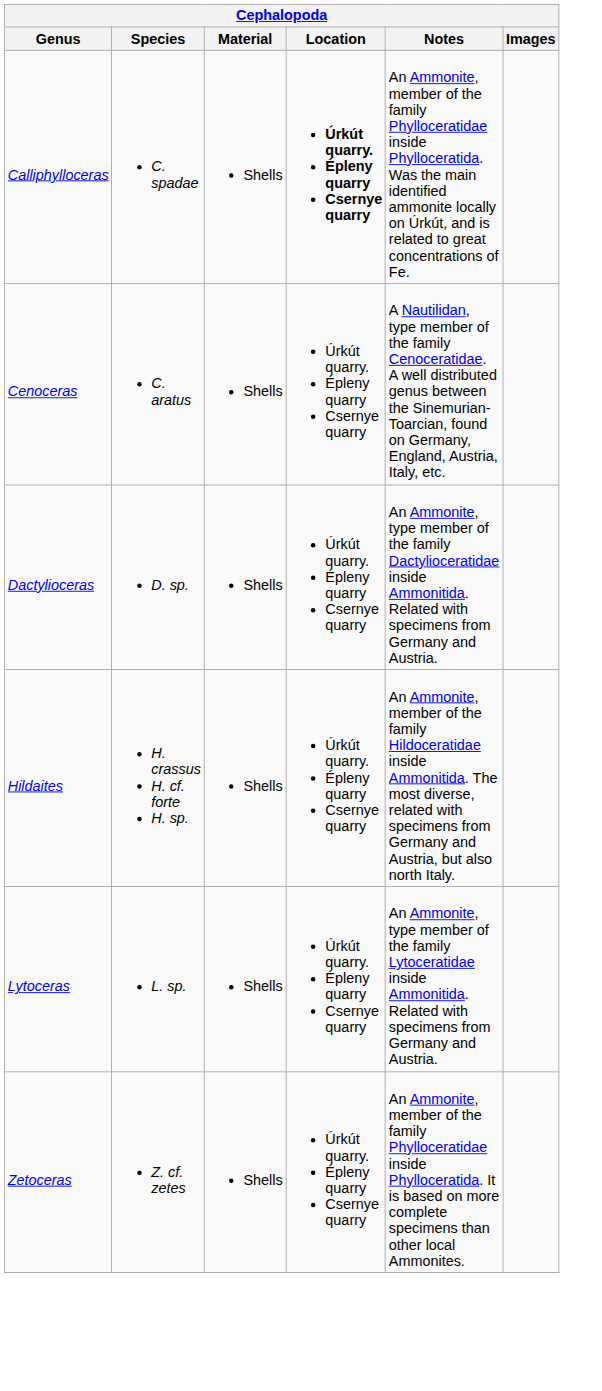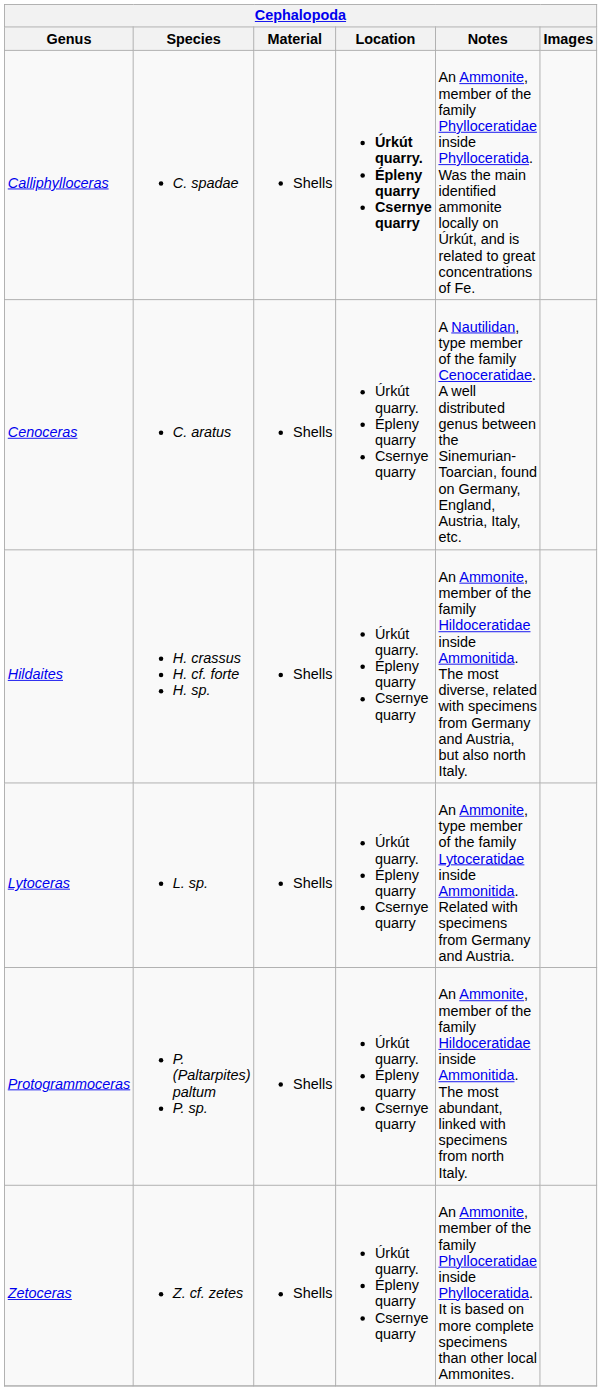- row: Dactylioceras | D. sp. | Shells | Úrkút quarry. Épleny quarry Csernye quarry | An Ammonite, type member of the family Dactylioceratidae inside Ammonitida. Related with specimens from Germany and Austria.
+ row: Protogrammoceras | P. (Paltarpites) paltum P. sp. | Shells | Úrkút quarry. Épleny quarry Csernye quarry | An Ammonite, member of the family Hildoceratidae inside Ammonitida. The most abundant, linked with specimens from north Italy.
